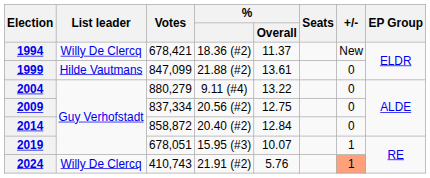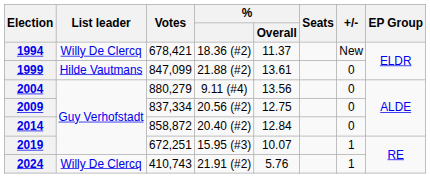2004 | % / Overall: 13.22 -> 13.56
2019 | Votes: 678,051 -> 672,251
2024 | +/-: lightsalmon background -> no background
